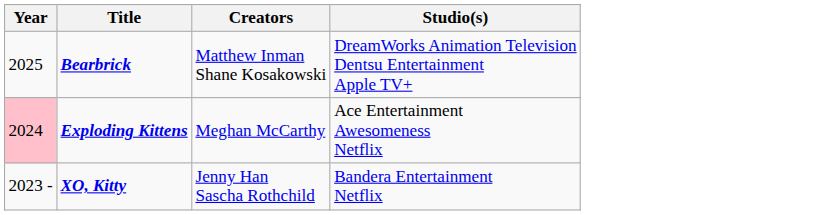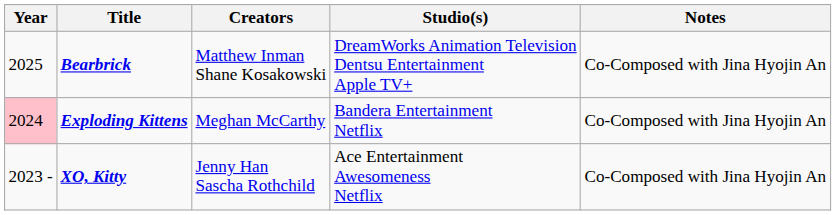+ column: Notes | Co-Composed with Jina Hyojin An | Co-Composed with Jina Hyojin An | Co-Composed with Jina Hyojin An
Exploding Kittens | Studio(s): Ace Entertainment Awesomeness Netflix -> Bandera Entertainment Netflix
XO, Kitty | Studio(s): Bandera Entertainment Netflix -> Ace Entertainment Awesomeness Netflix
